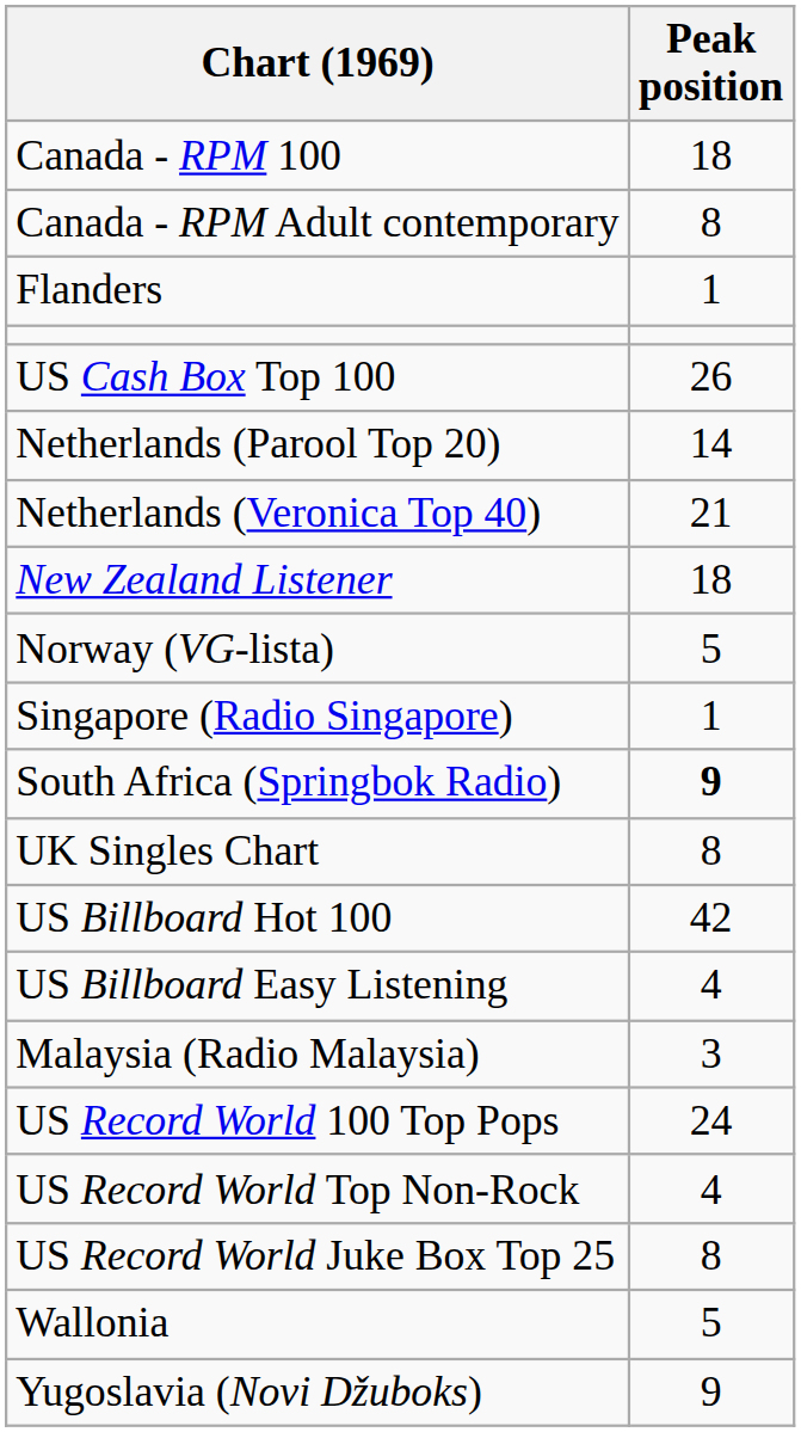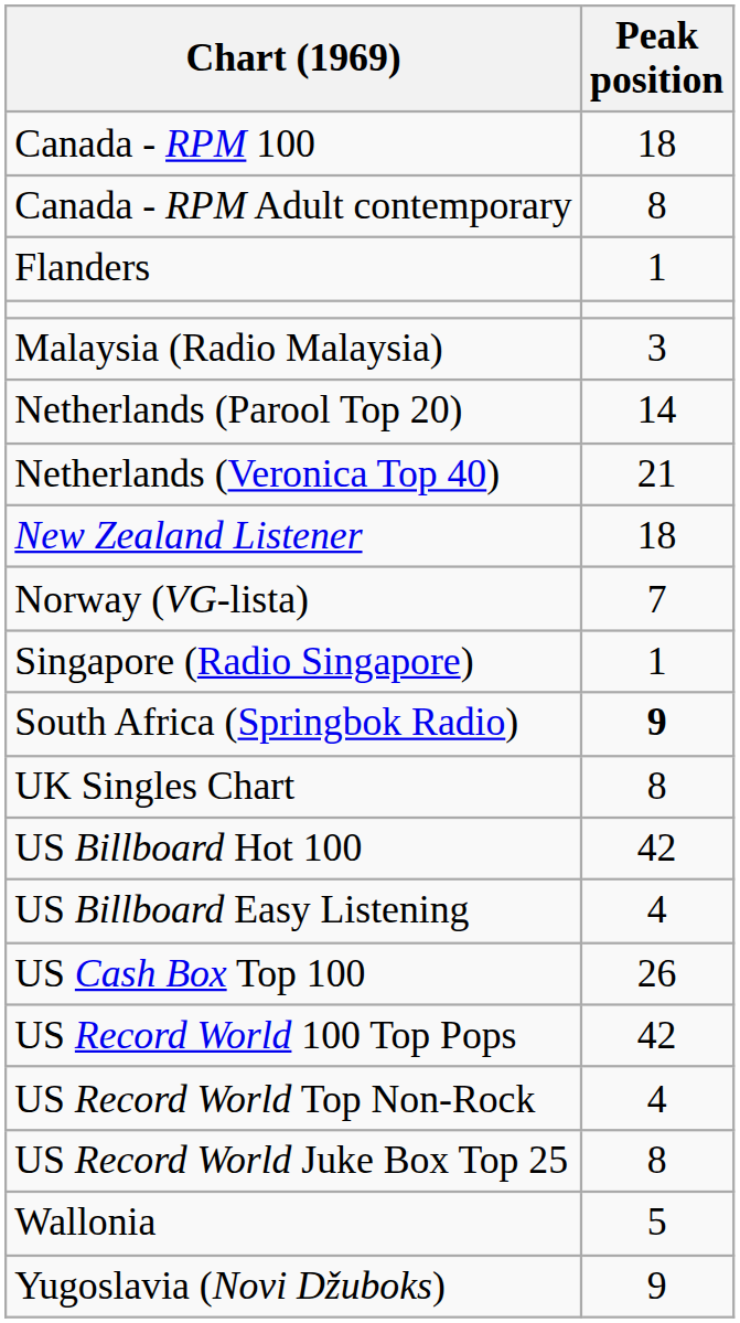rows swapped: Malaysia (Radio Malaysia) <-> US Cash Box Top 100
Norway (VG-lista) | Peak position: 5 -> 7
US Record World 100 Top Pops | Peak position: 24 -> 42
